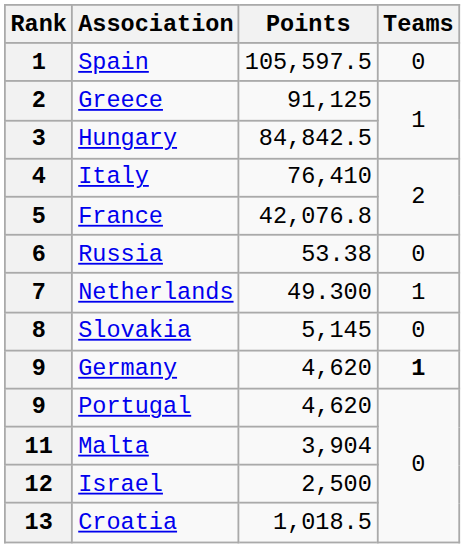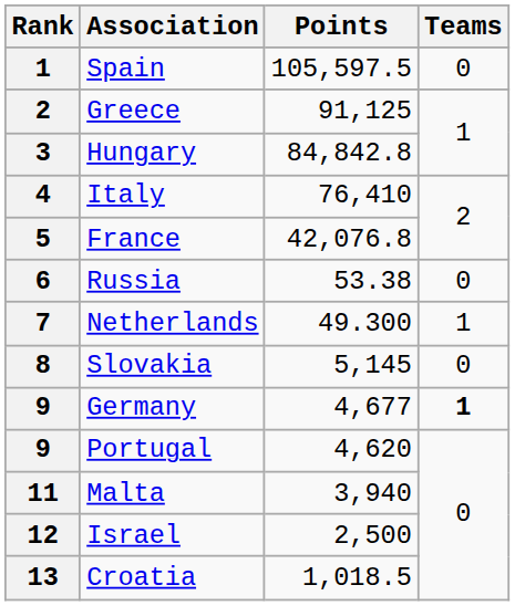Hungary | Points: 84,842.5 -> 84,842.8
Germany | Points: 4,620 -> 4,677
Malta | Points: 3,904 -> 3,940
